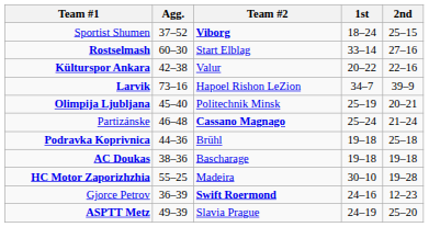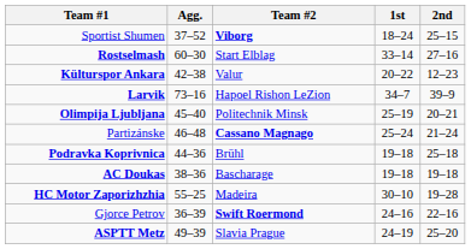Külturspor Ankara | 2nd: 22–16 -> 12–23
Gjorce Petrov | 2nd: 12–23 -> 22–16
